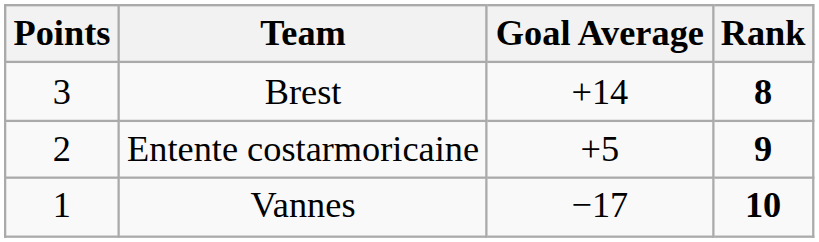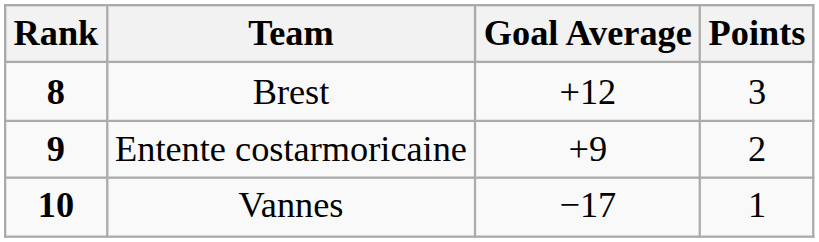columns swapped: Rank <-> Points
Brest | Goal Average: +14 -> +12
Entente costarmoricaine | Goal Average: +5 -> +9
